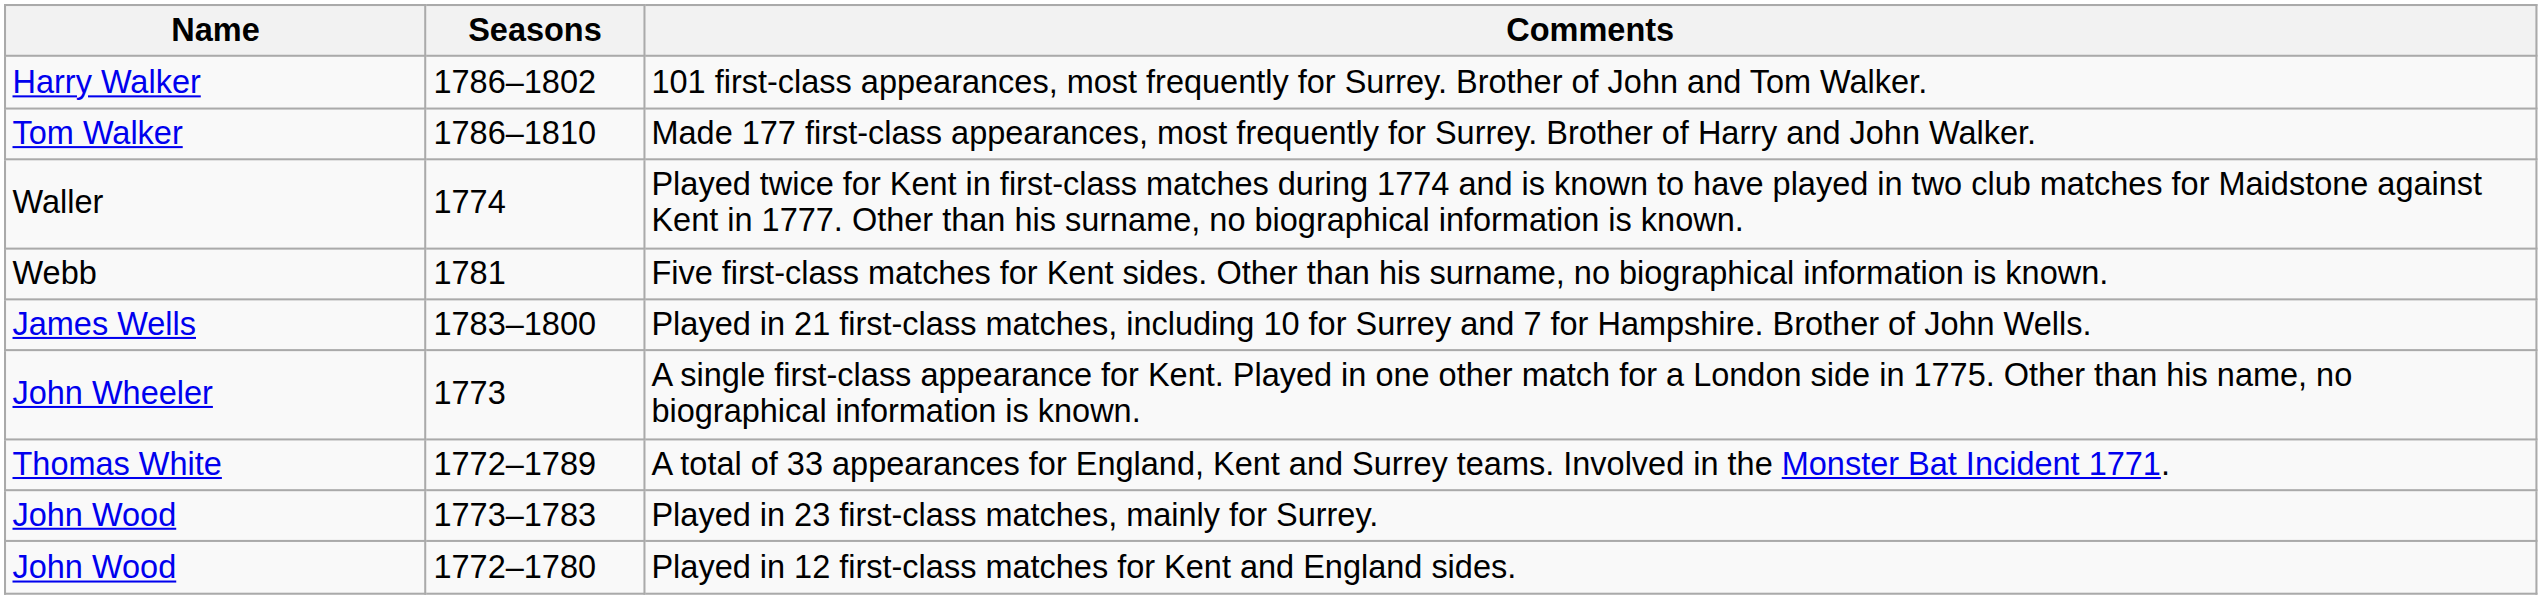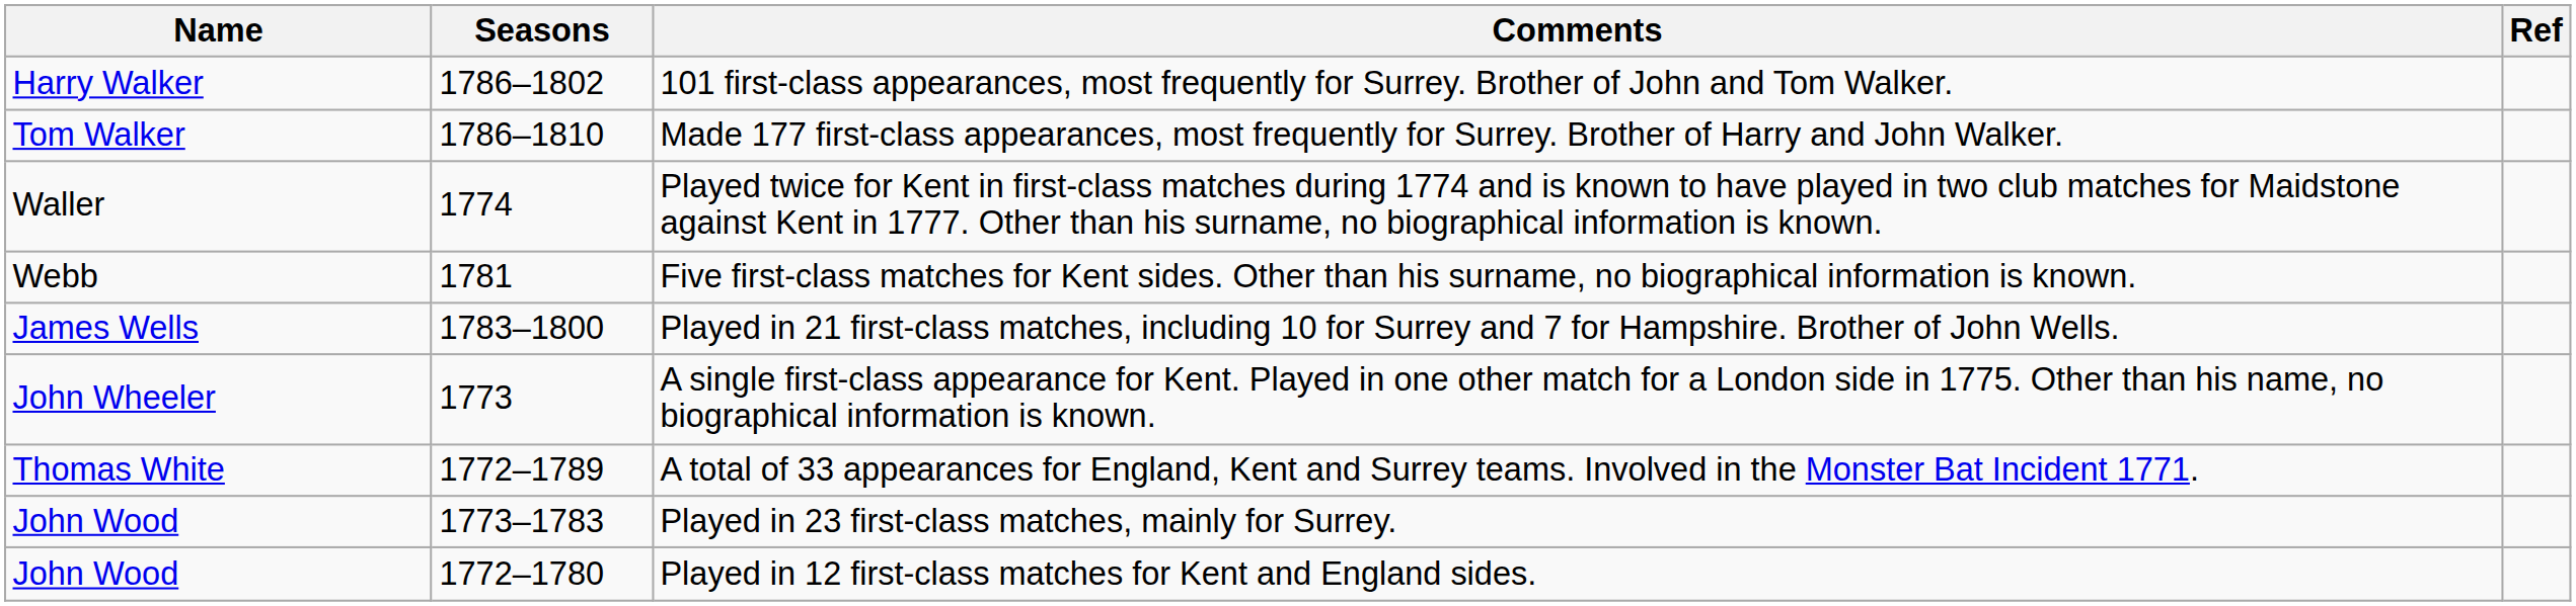+ column: Ref
